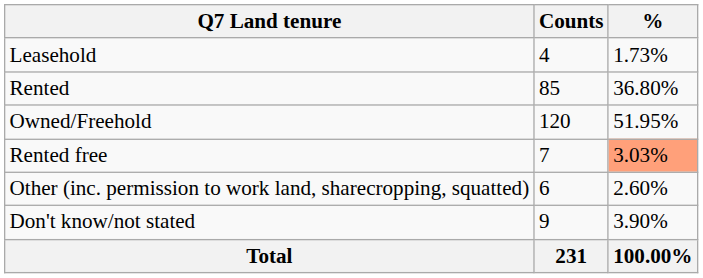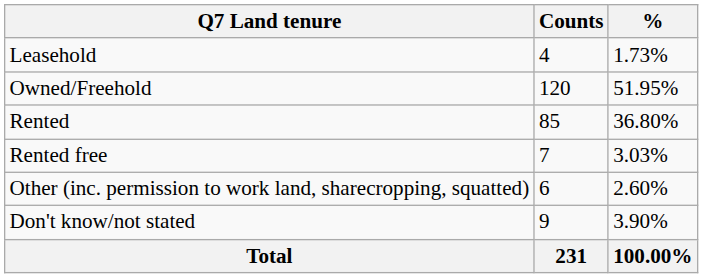rows swapped: Owned/Freehold <-> Rented
Rented free | %: lightsalmon background -> no background
